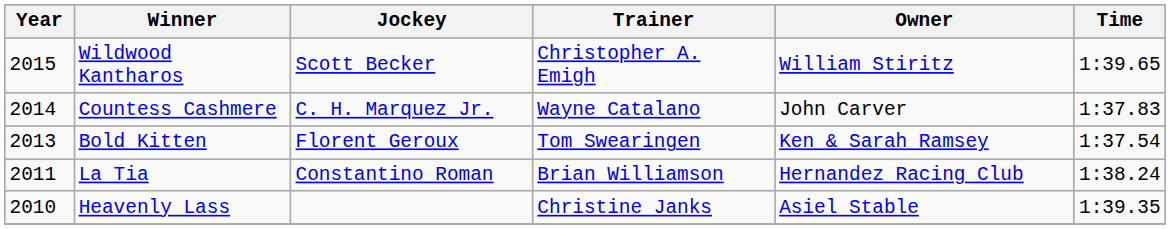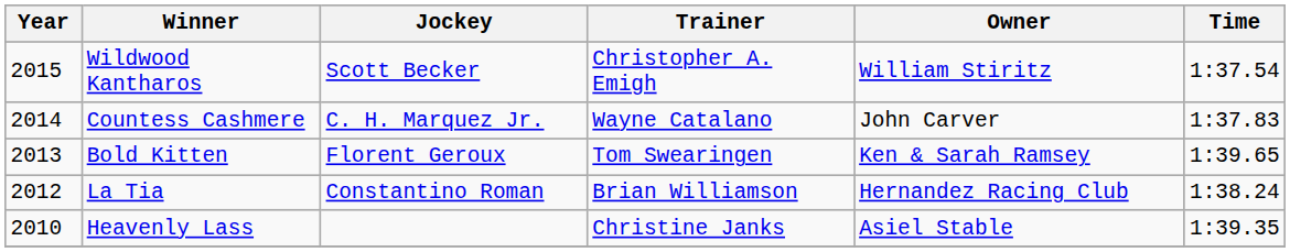Wildwood Kantharos | Time: 1:39.65 -> 1:37.54
Bold Kitten | Time: 1:37.54 -> 1:39.65
La Tia | Year: 2011 -> 2012
